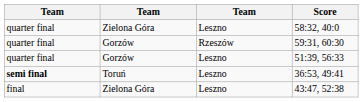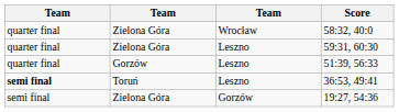58:32, 40:0 | column 3: Leszno -> Wrocław
59:31, 60:30 | column 2: Gorzów -> Zielona Góra
59:31, 60:30 | column 3: Rzeszów -> Leszno
+ row: semi final | Zielona Góra | Gorzów | 19:27, 54:36
- row: final | Zielona Góra | Leszno | 43:47, 52:38
